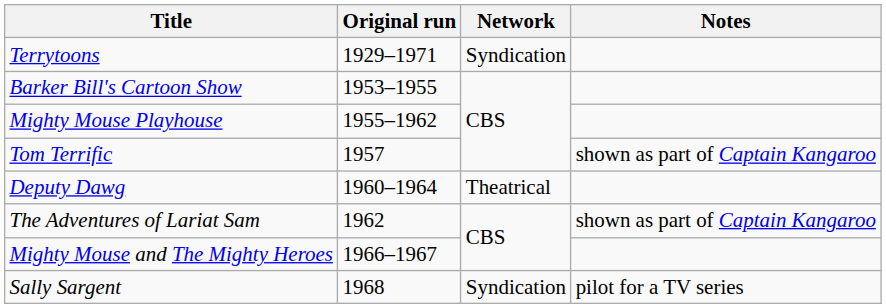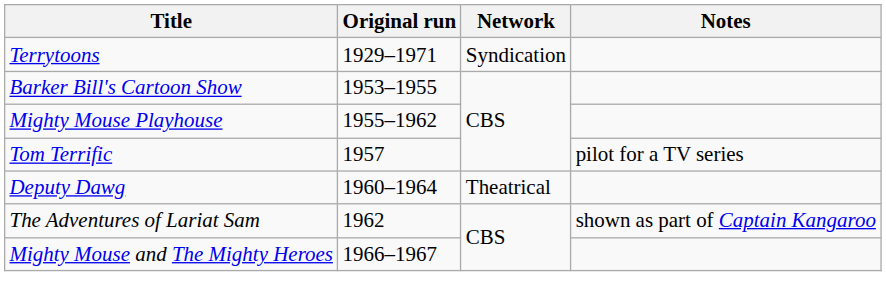Tom Terrific | Notes: shown as part of Captain Kangaroo -> pilot for a TV series
- row: Sally Sargent | 1968 | Syndication | pilot for a TV series
